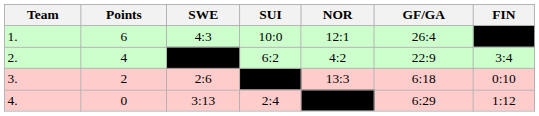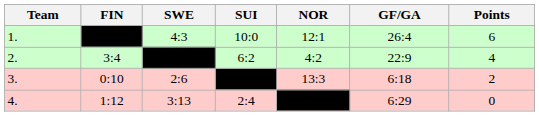columns swapped: FIN <-> Points
